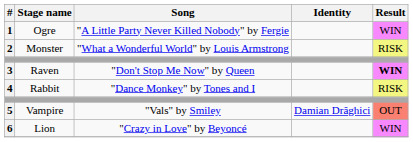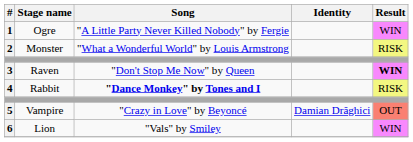4 | Song: normal -> bold
5 | Song: "Vals" by Smiley -> "Crazy in Love" by Beyoncé
6 | Song: "Crazy in Love" by Beyoncé -> "Vals" by Smiley
